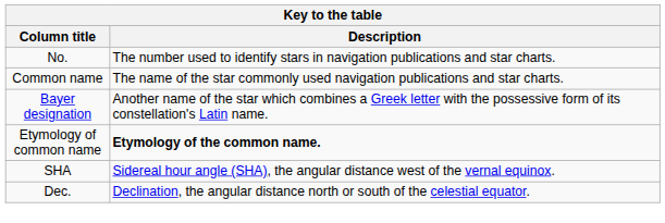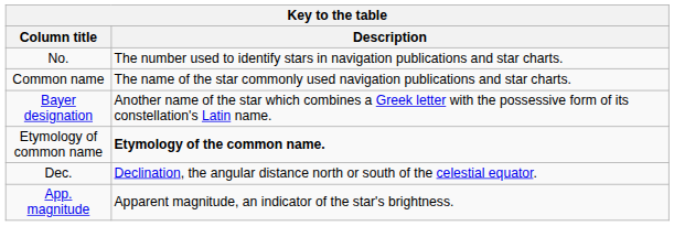- row: SHA | Sidereal hour angle (SHA), the angular distance west of the vernal equinox.
+ row: App. magnitude | Apparent magnitude, an indicator of the star's brightness.
